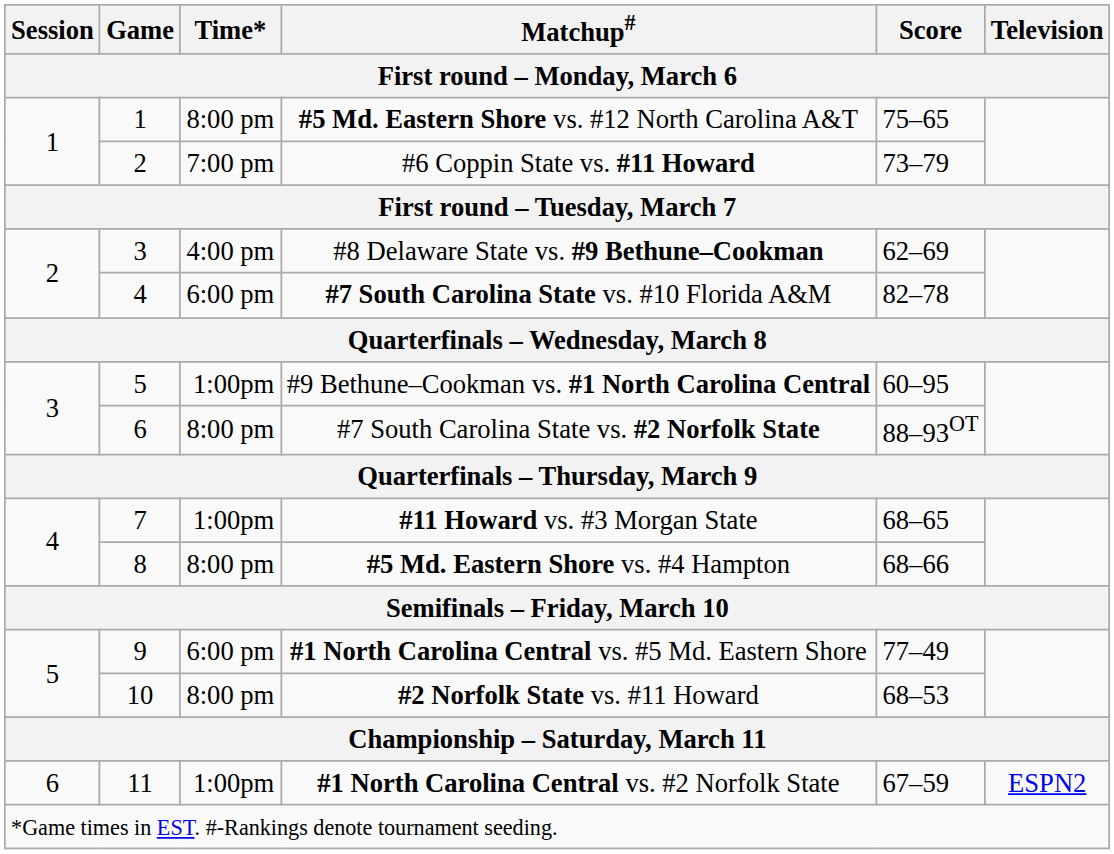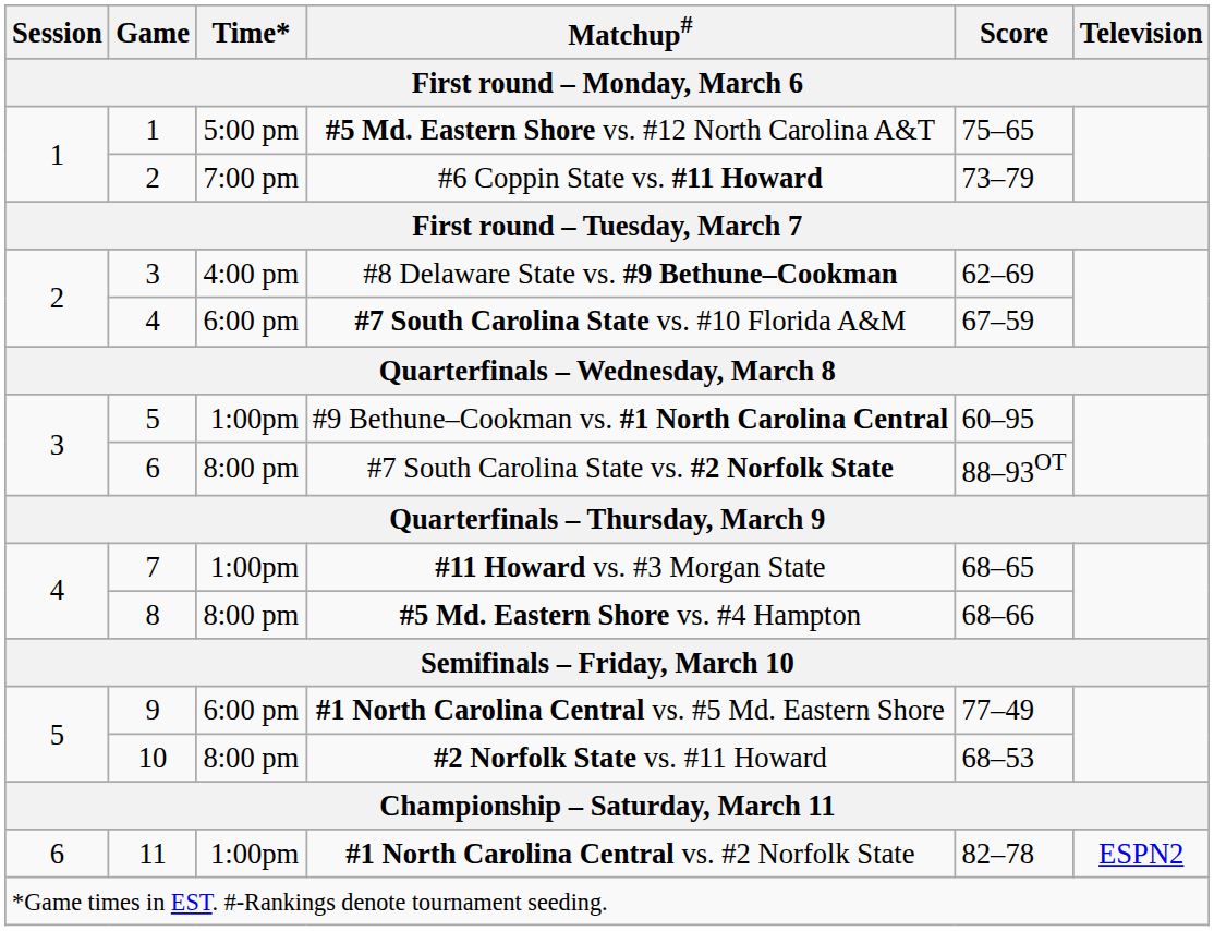#5 Md. Eastern Shore vs. #12 North Carolina A&T | Time*: 8:00 pm -> 5:00 pm
#7 South Carolina State vs. #10 Florida A&M | Score: 82–78 -> 67–59
#1 North Carolina Central vs. #2 Norfolk State | Score: 67–59 -> 82–78
